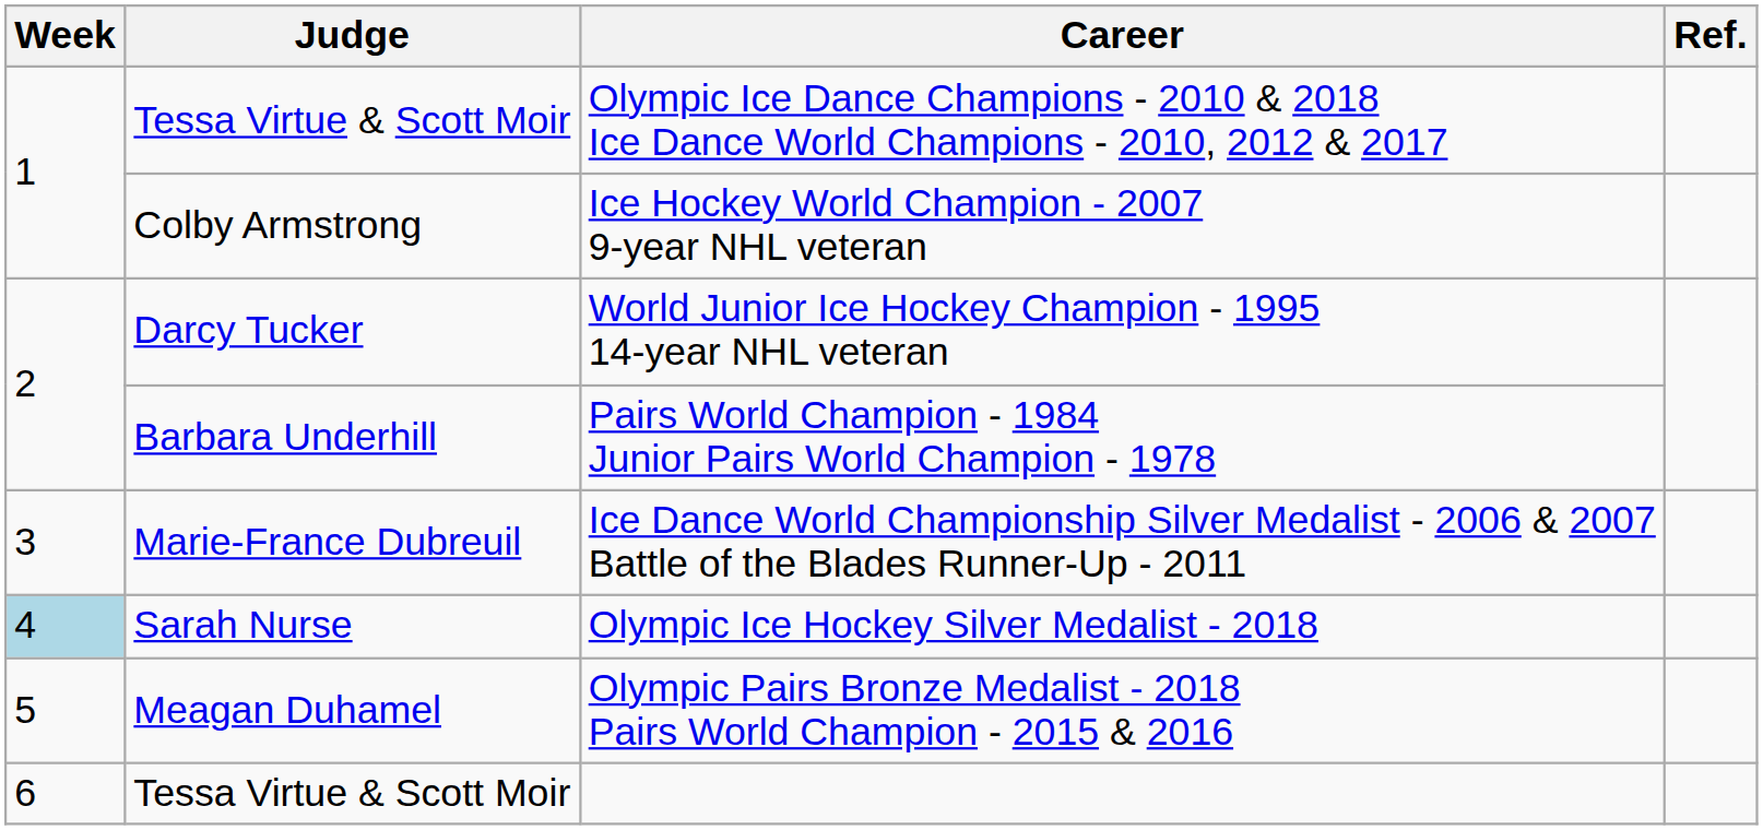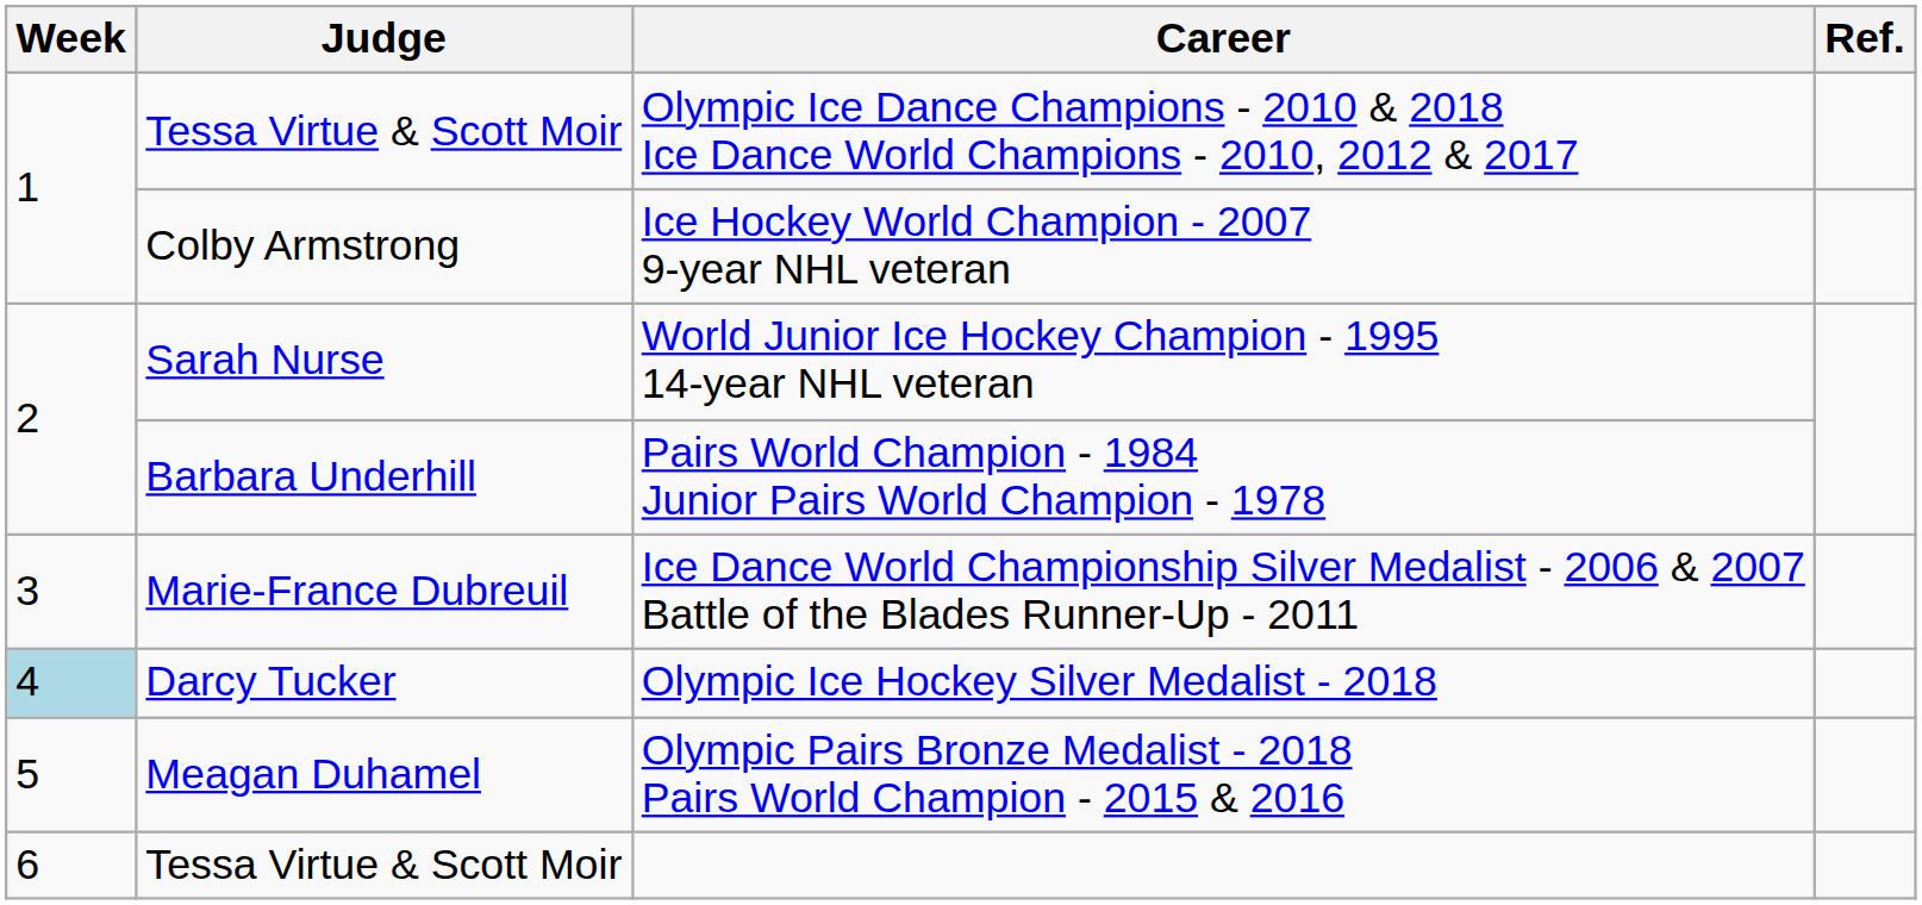World Junior Ice Hockey Champion - 1995 14-year NHL veteran | Judge: Darcy Tucker -> Sarah Nurse
Olympic Ice Hockey Silver Medalist - 2018 | Judge: Sarah Nurse -> Darcy Tucker
